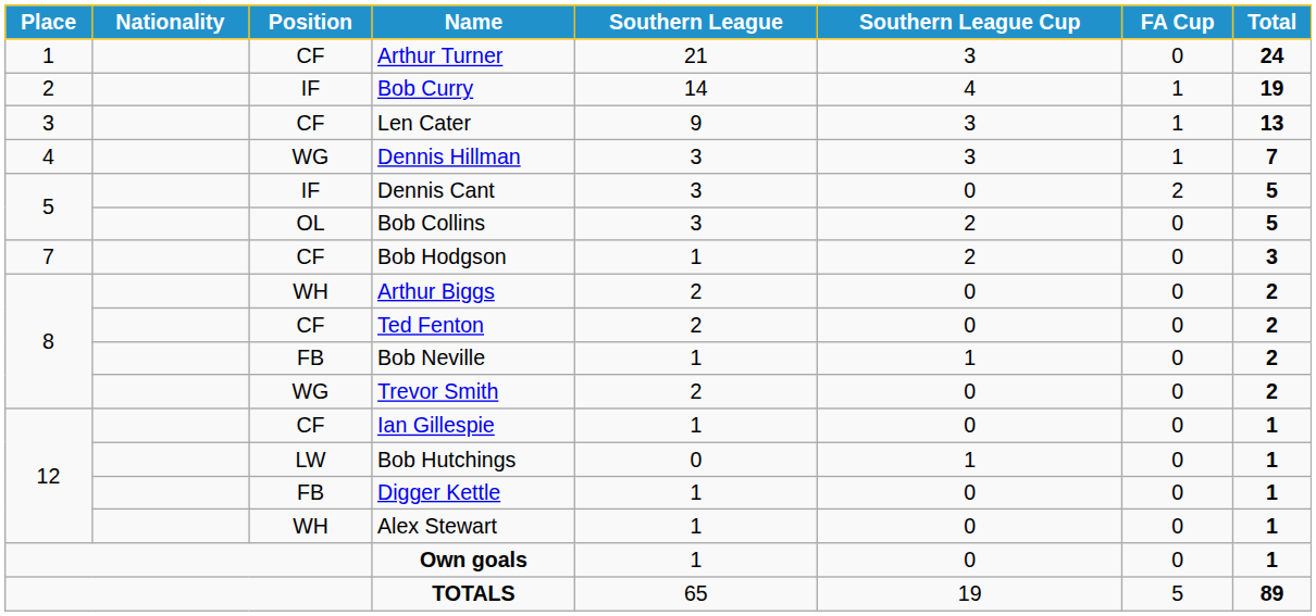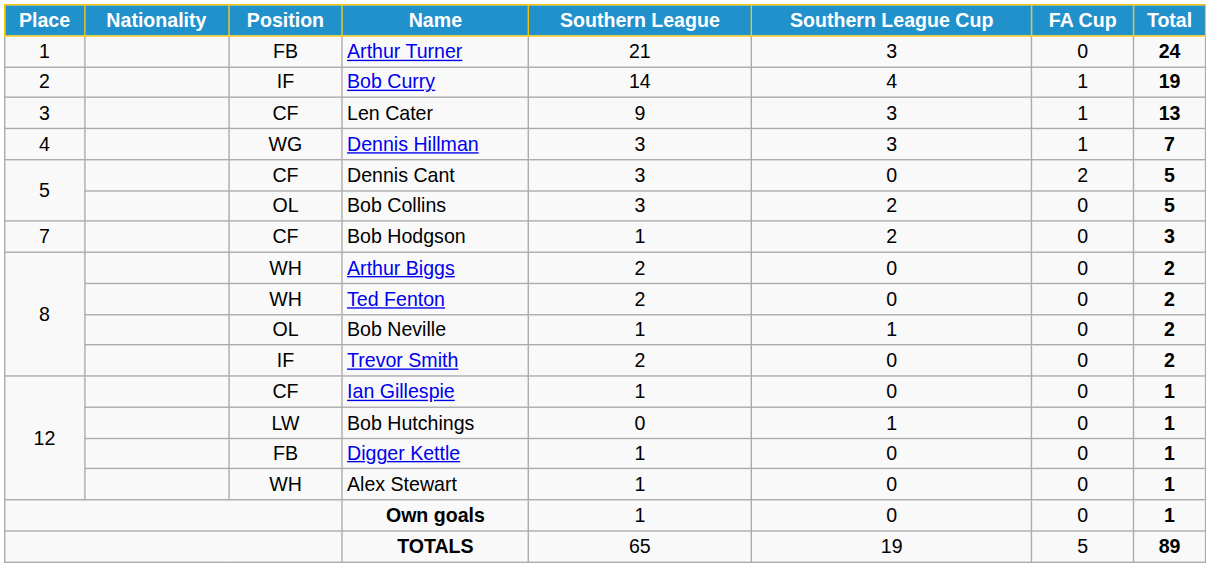Arthur Turner | Position: CF -> FB
Dennis Cant | Position: IF -> CF
Ted Fenton | Position: CF -> WH
Bob Neville | Position: FB -> OL
Trevor Smith | Position: WG -> IF
